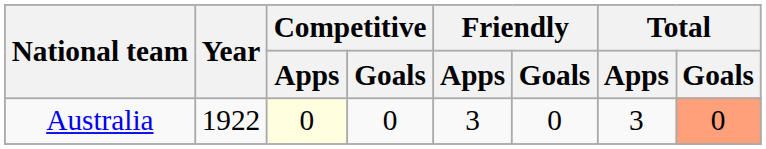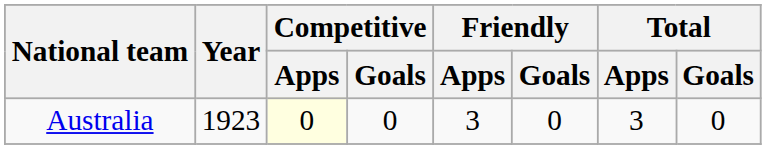Australia | Year: 1922 -> 1923
Australia | Total / Goals: lightsalmon background -> no background
